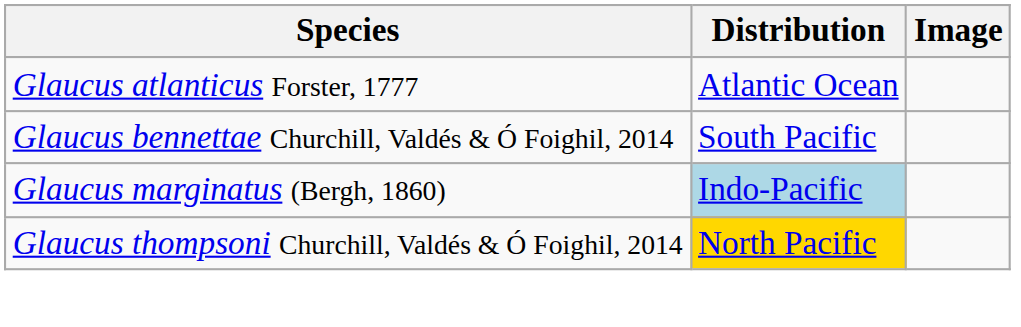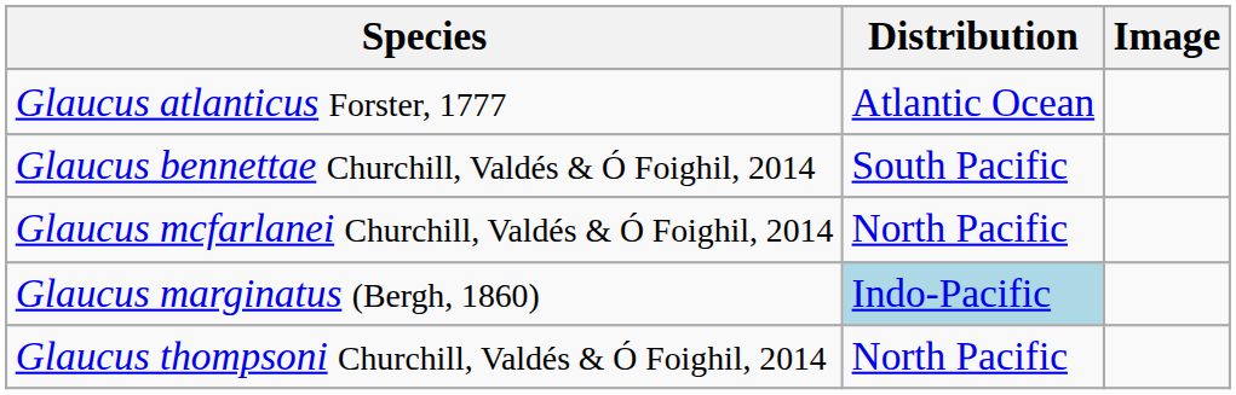+ row: Glaucus mcfarlanei Churchill, Valdés & Ó Foighil, 2014 | North Pacific
Glaucus thompsoni Churchill, Valdés & Ó Foighil, 2014 | Distribution: gold background -> no background
